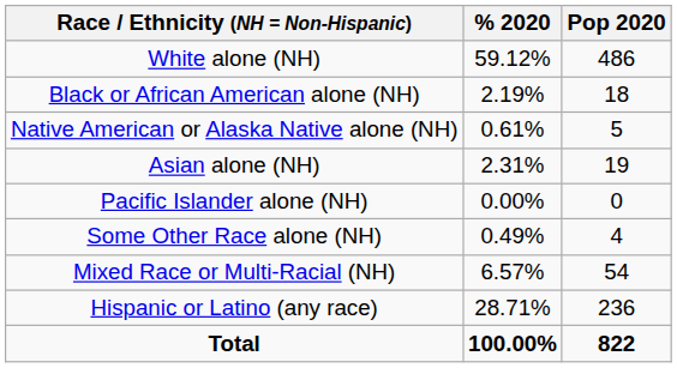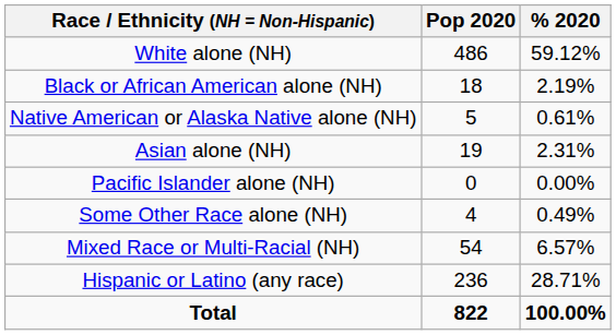columns swapped: Pop 2020 <-> % 2020
